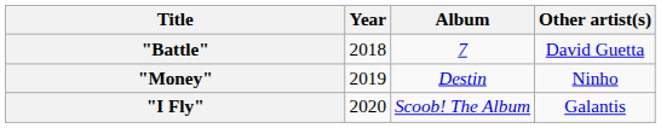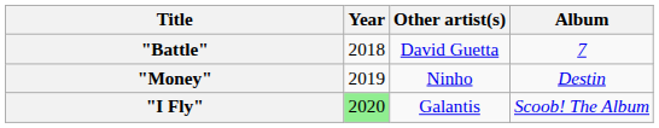columns swapped: Other artist(s) <-> Album
"I Fly" | Year: no background -> lightgreen background
